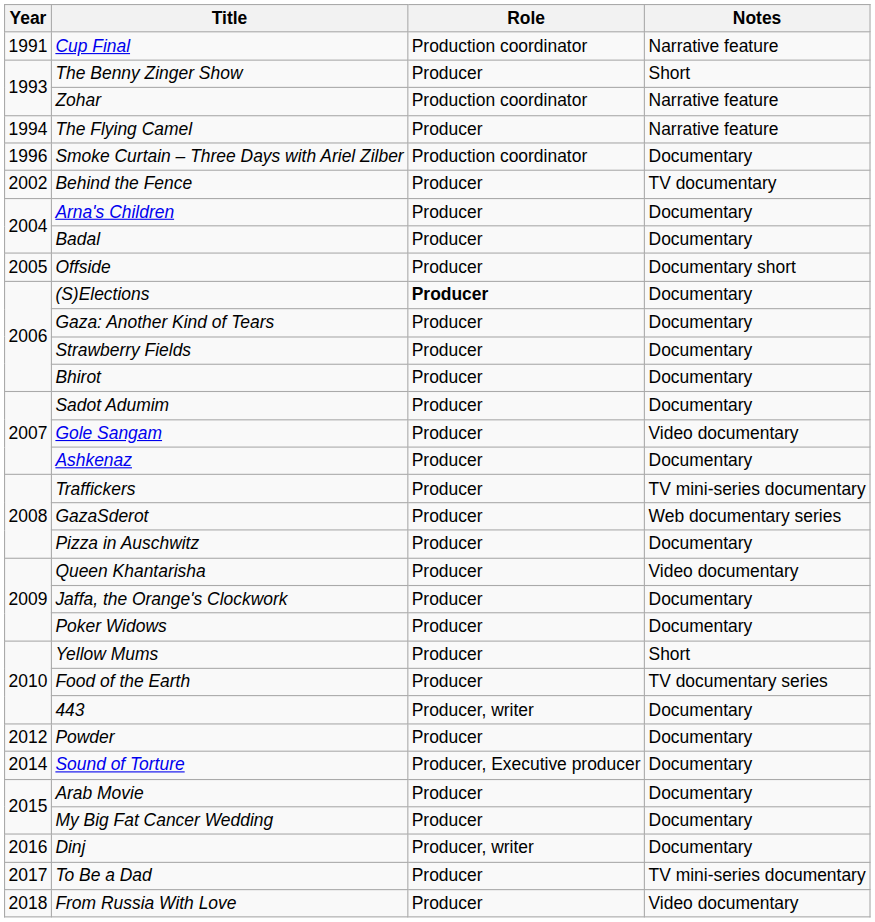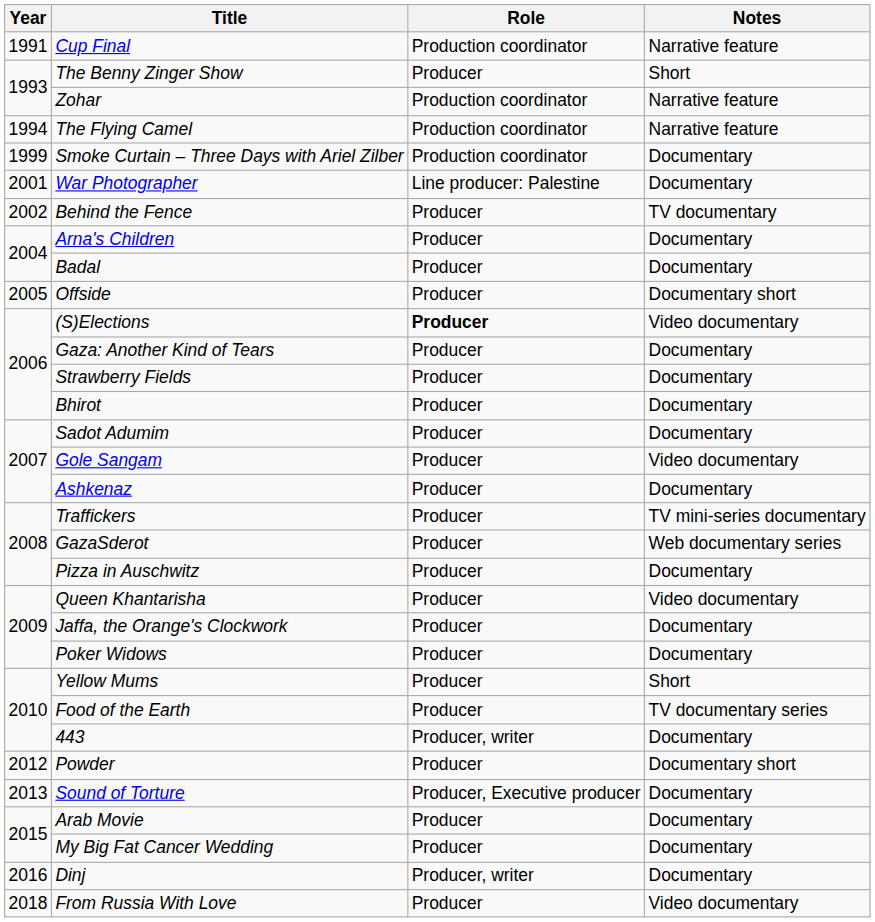The Flying Camel | Role: Producer -> Production coordinator
Smoke Curtain – Three Days with Ariel Zilber | Year: 1996 -> 1999
+ row: 2001 | War Photographer | Line producer: Palestine | Documentary
(S)Elections | Notes: Documentary -> Video documentary
Powder | Notes: Documentary -> Documentary short
Sound of Torture | Year: 2014 -> 2013
- row: 2017 | To Be a Dad | Producer | TV mini-series documentary
